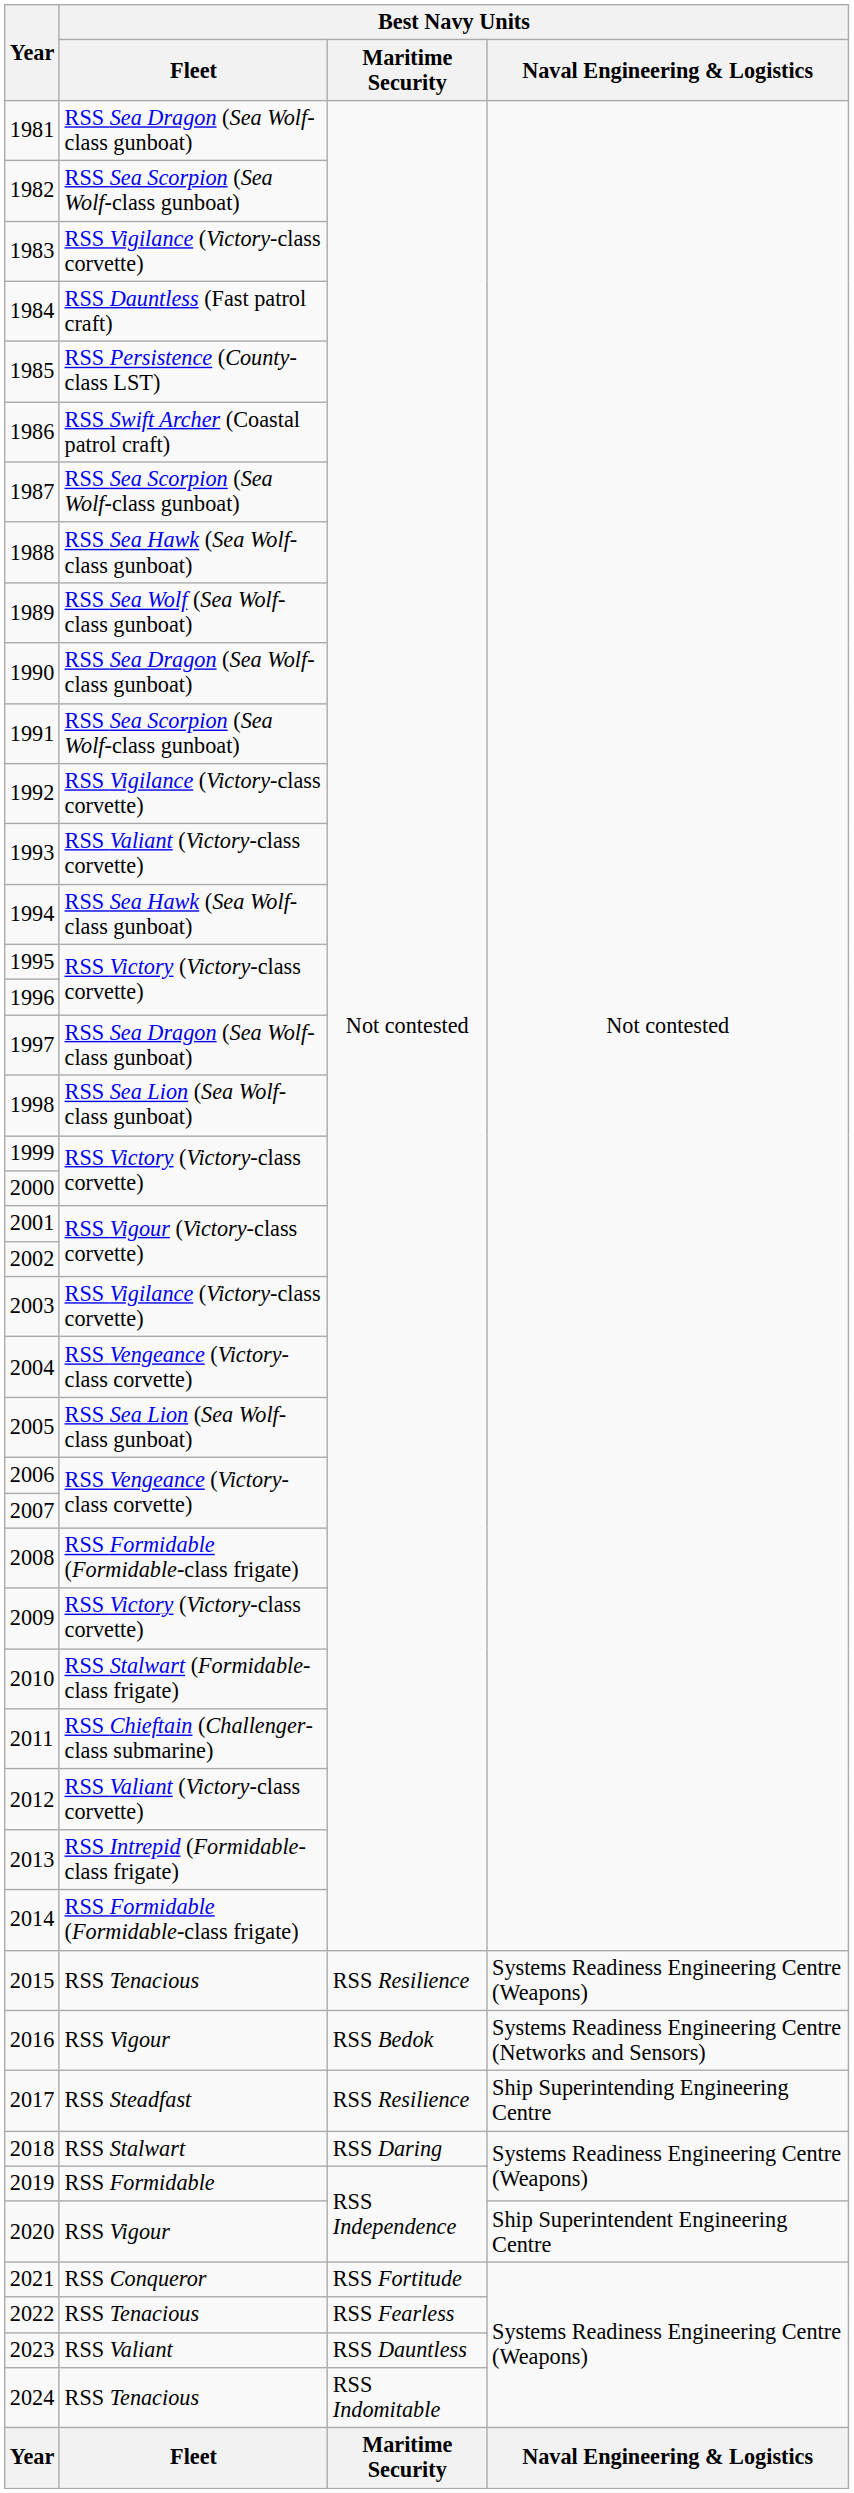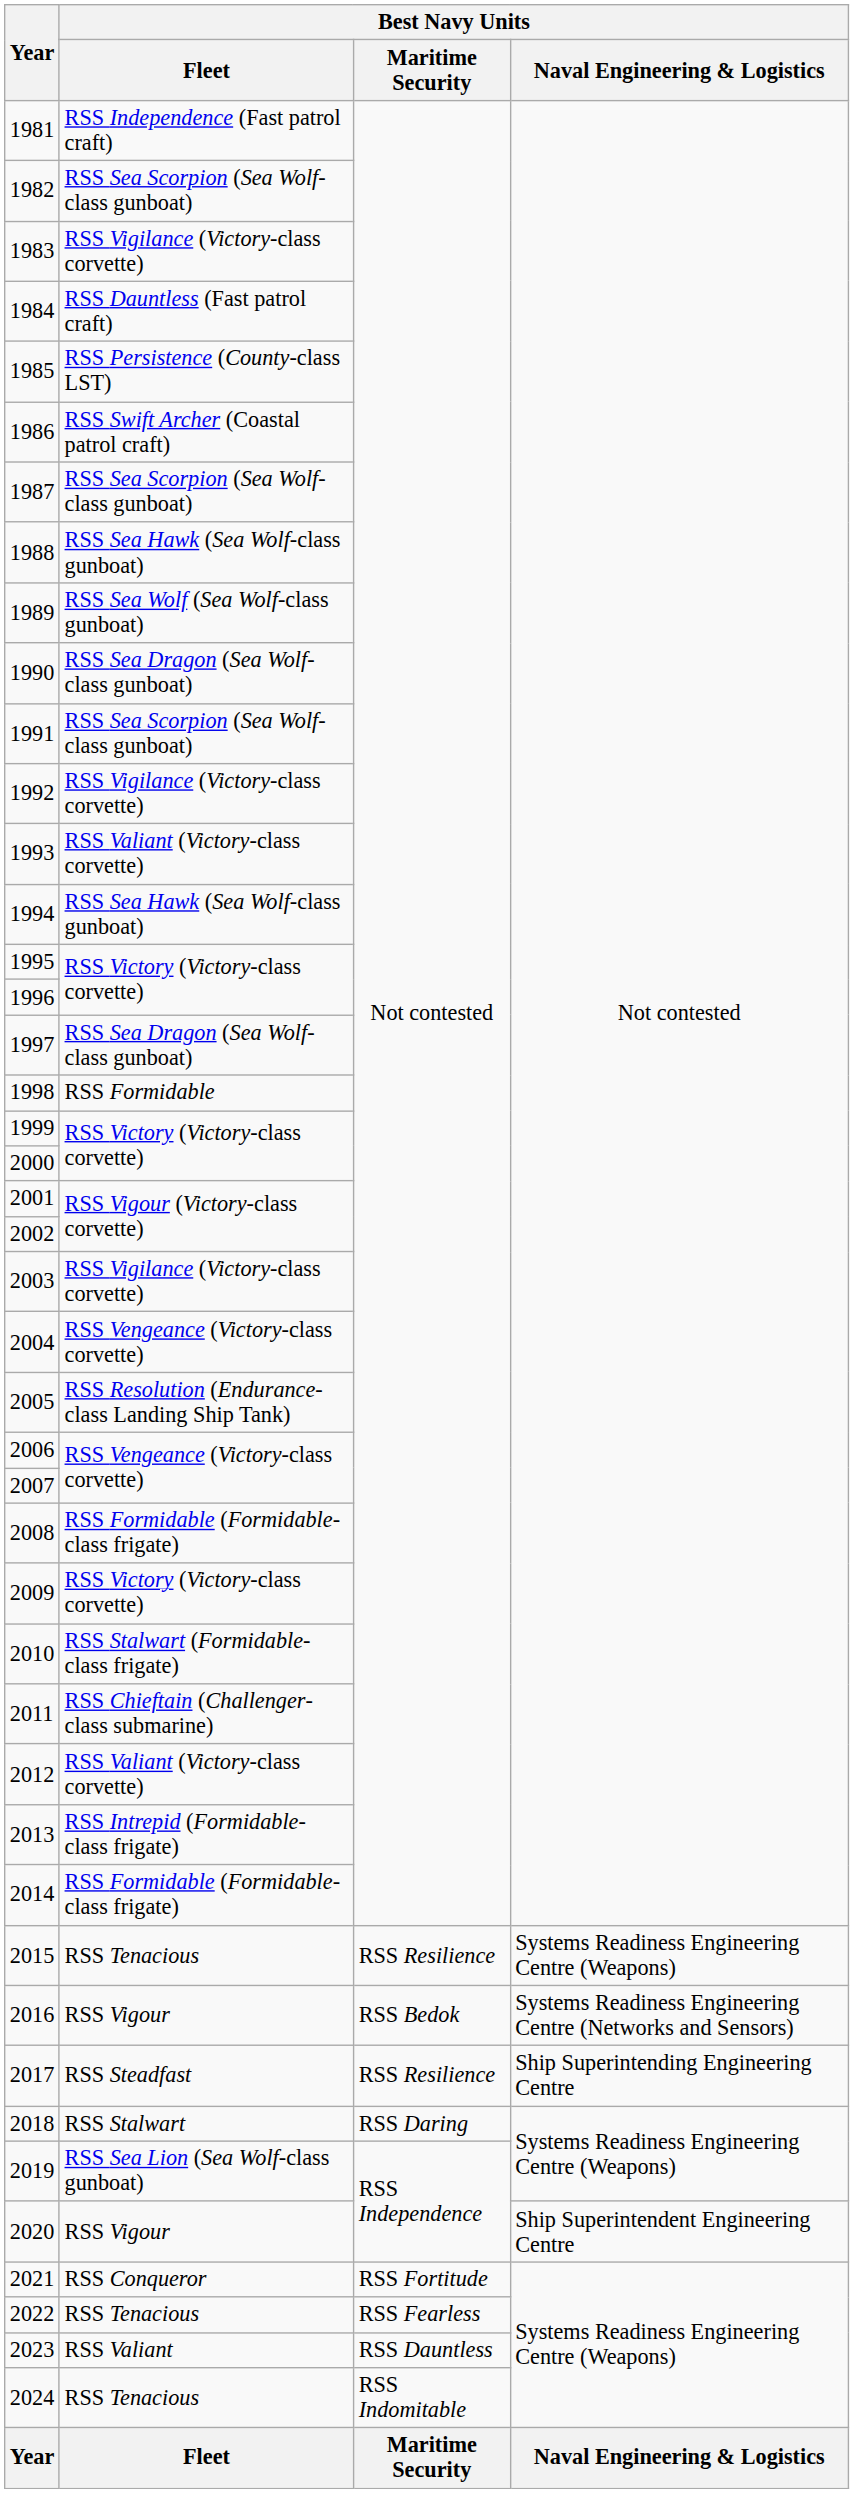1981 | Best Navy Units / Fleet: RSS Sea Dragon (Sea Wolf-class gunboat) -> RSS Independence (Fast patrol craft)
1998 | Best Navy Units / Fleet: RSS Sea Lion (Sea Wolf-class gunboat) -> RSS Formidable
2005 | Best Navy Units / Fleet: RSS Sea Lion (Sea Wolf-class gunboat) -> RSS Resolution (Endurance-class Landing Ship Tank)
2019 | Best Navy Units / Fleet: RSS Formidable -> RSS Sea Lion (Sea Wolf-class gunboat)
